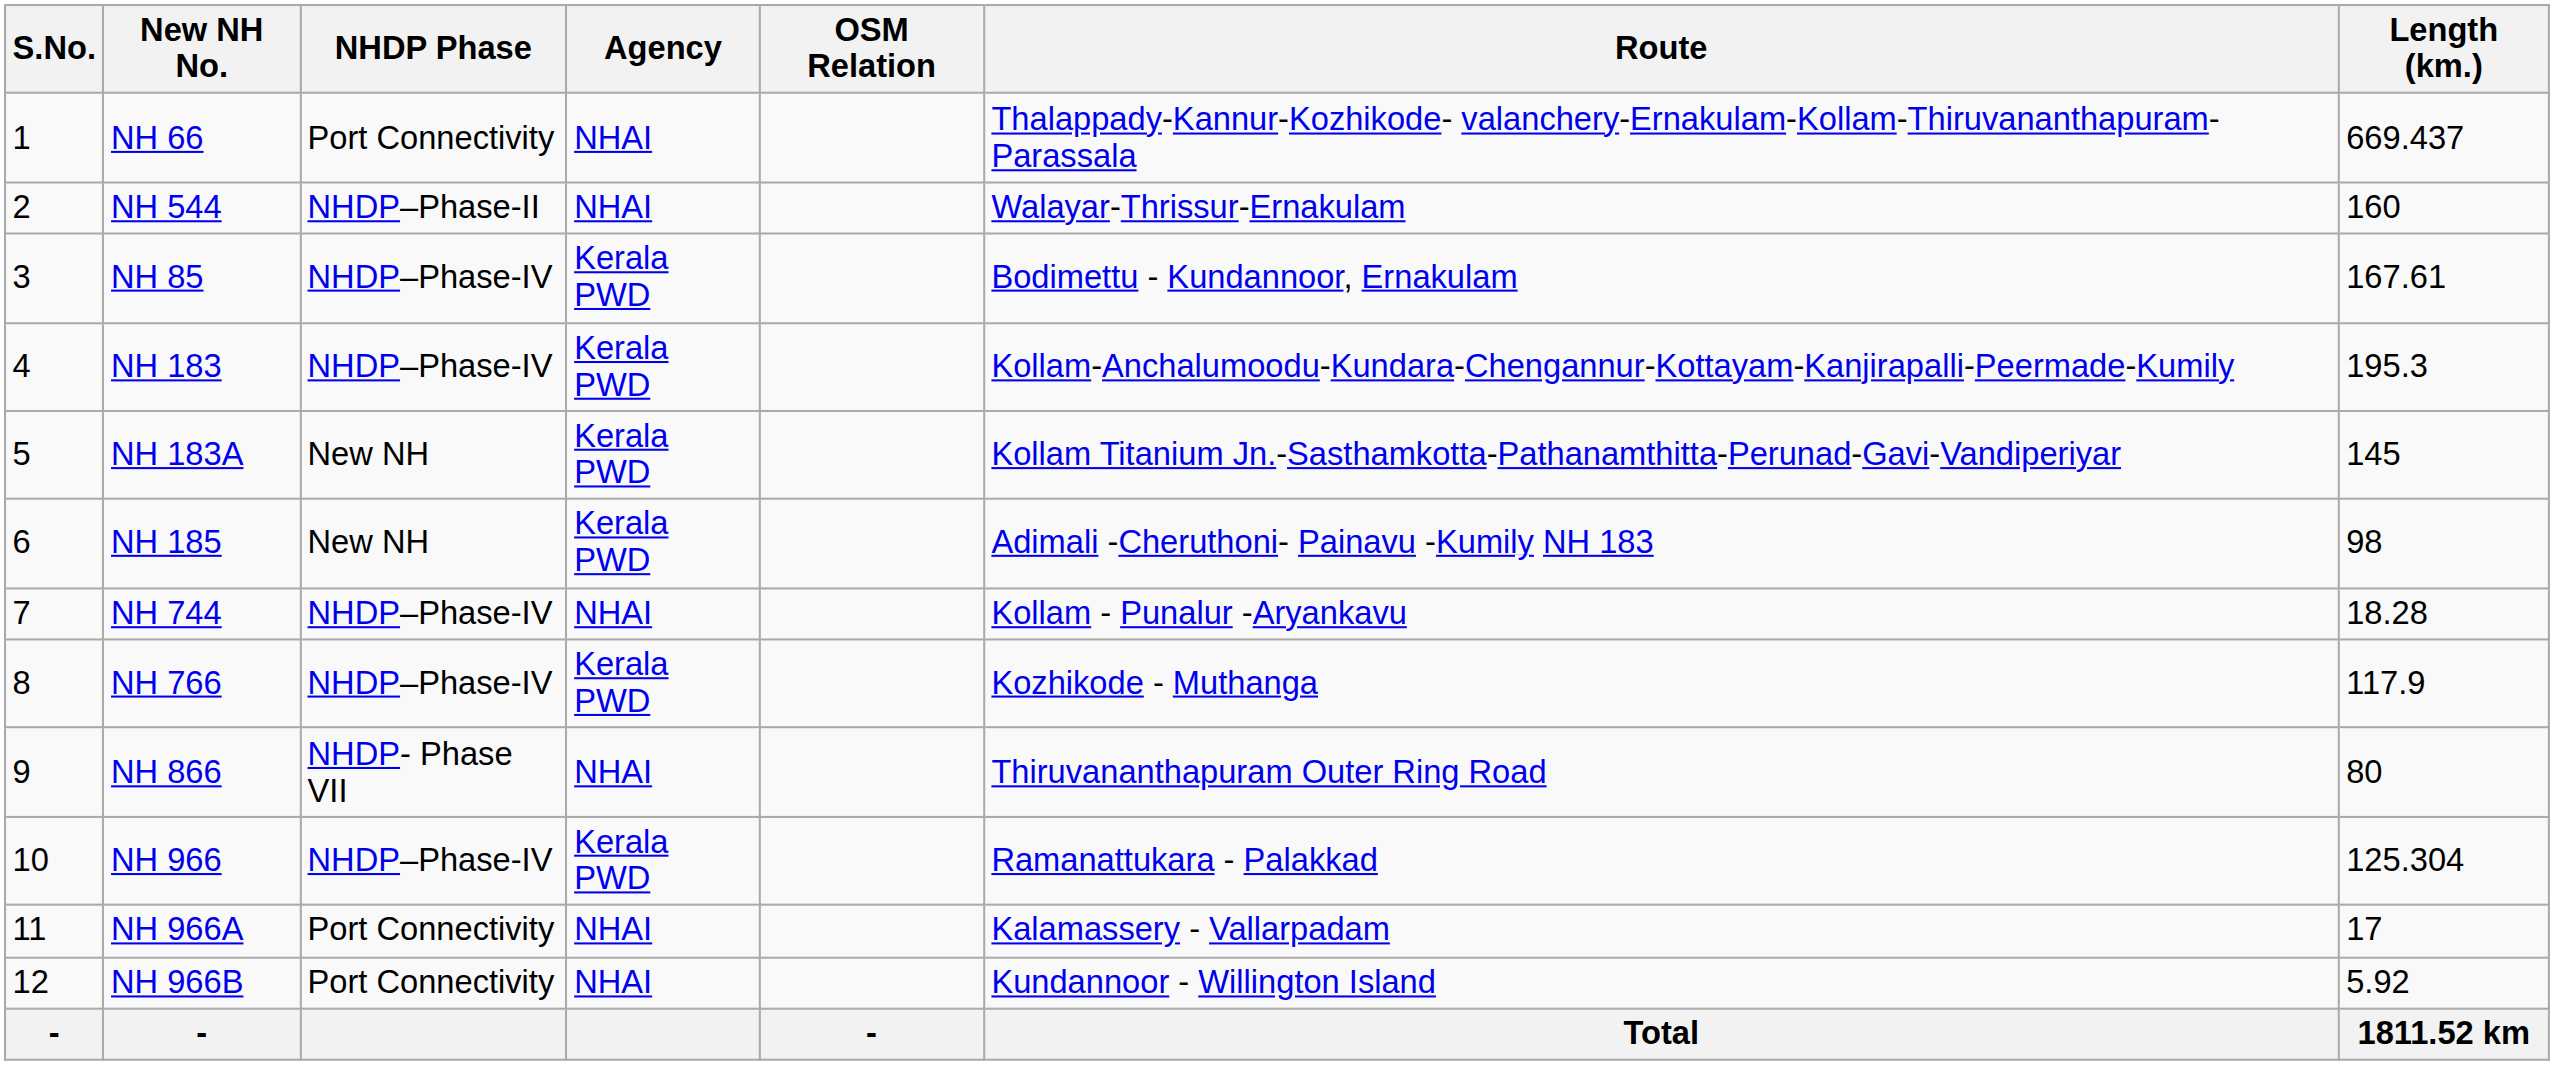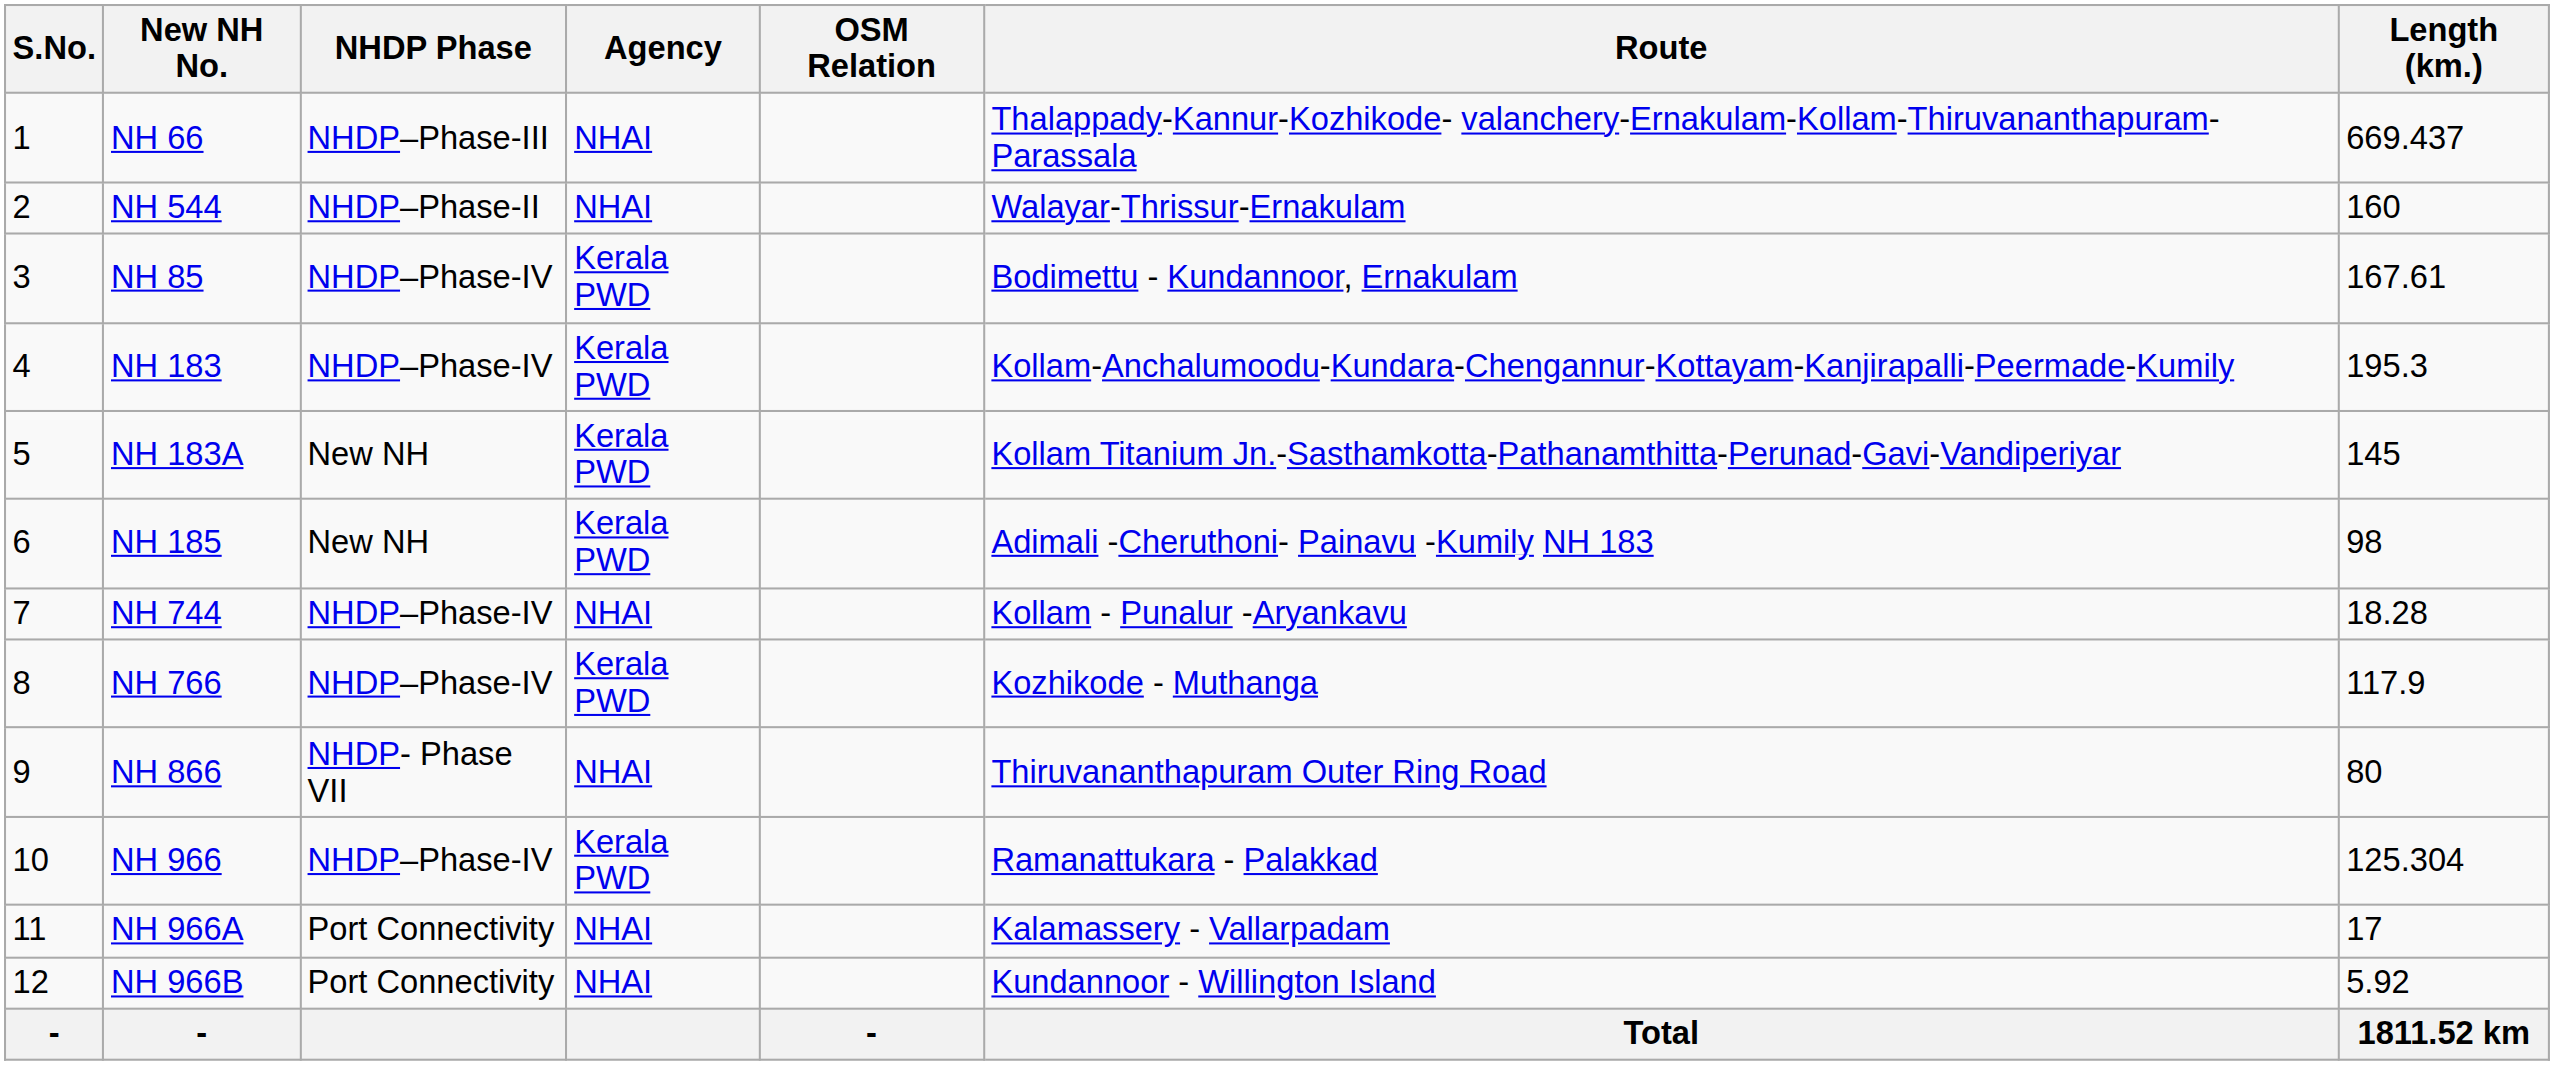NH 66 | NHDP Phase: Port Connectivity -> NHDP–Phase-III
